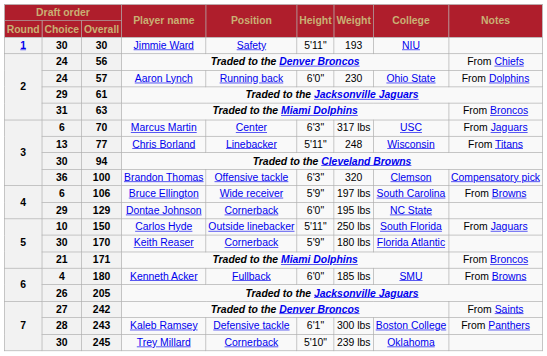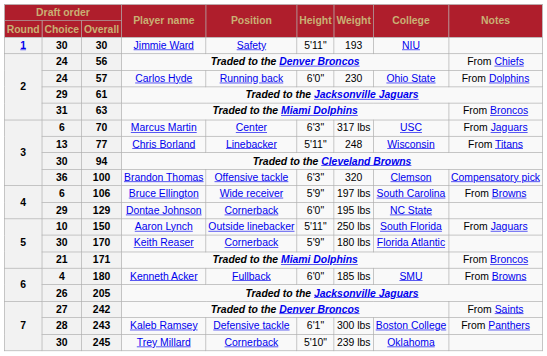57 | Player name: Aaron Lynch -> Carlos Hyde
150 | Player name: Carlos Hyde -> Aaron Lynch
